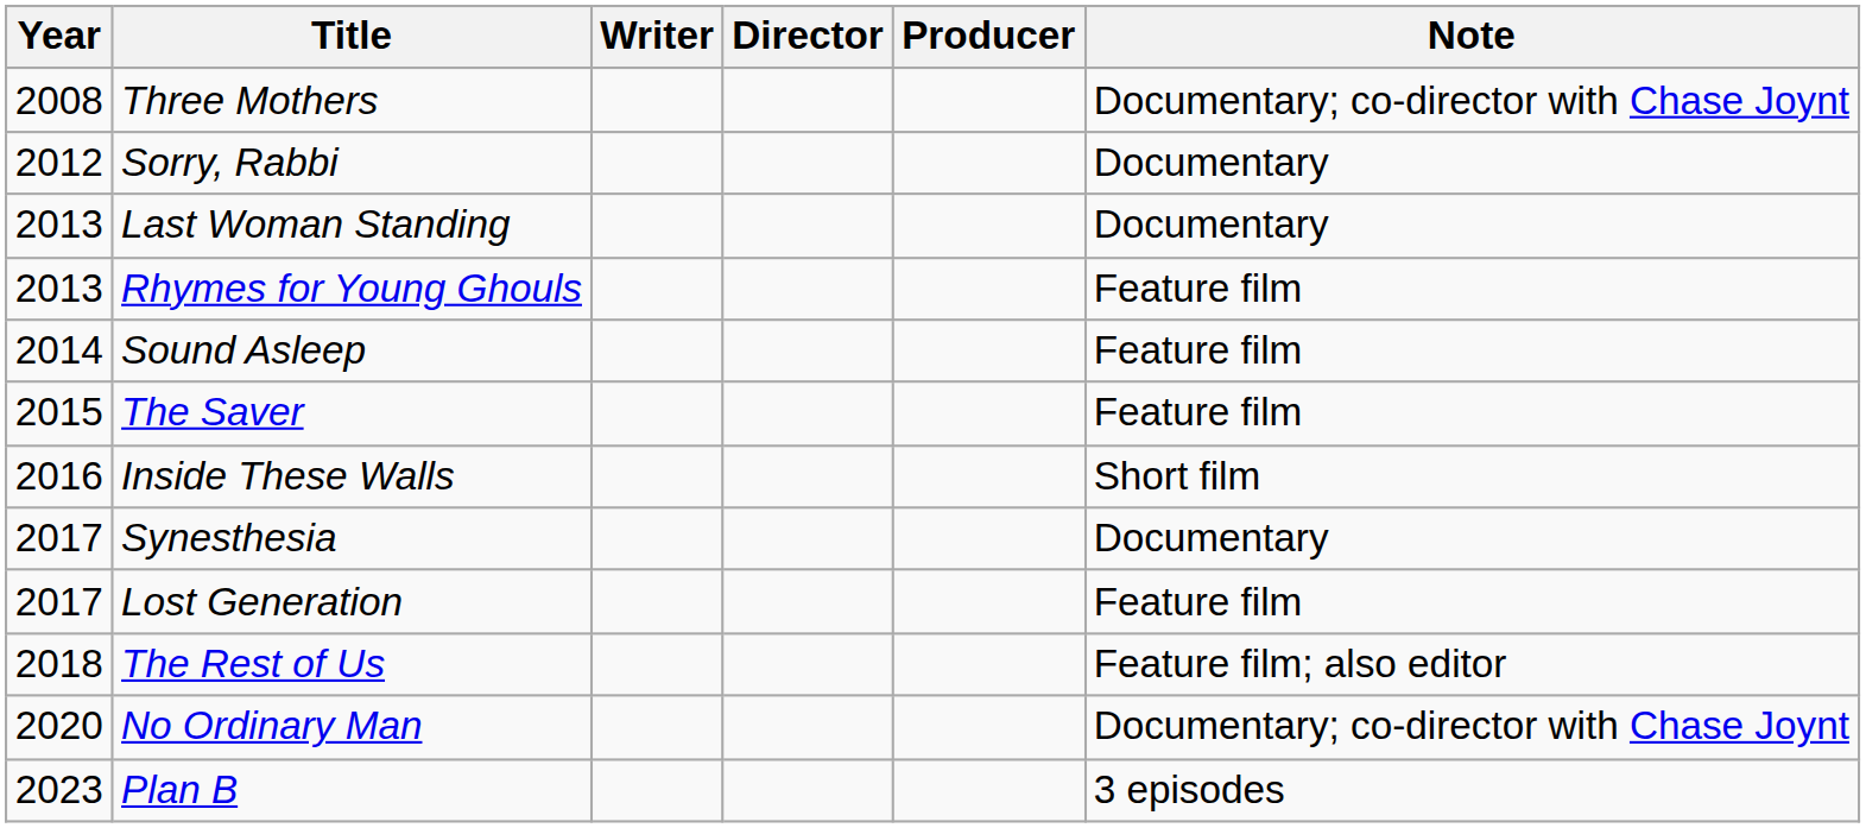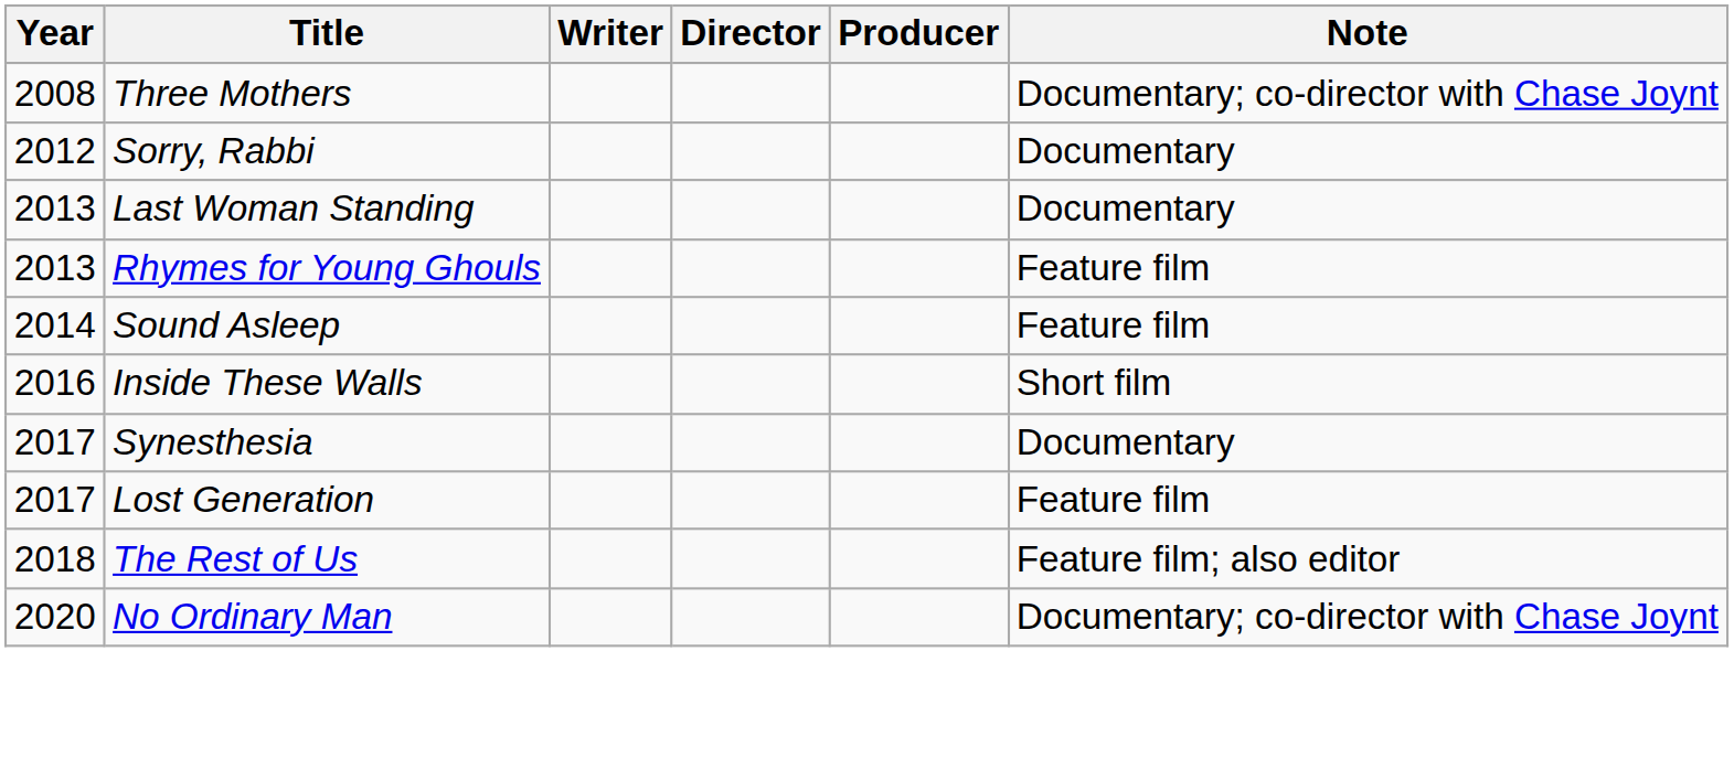- row: 2015 | The Saver | Feature film
- row: 2023 | Plan B | 3 episodes
